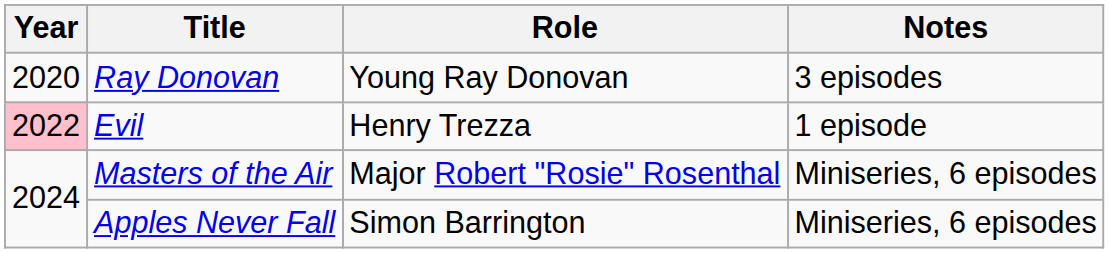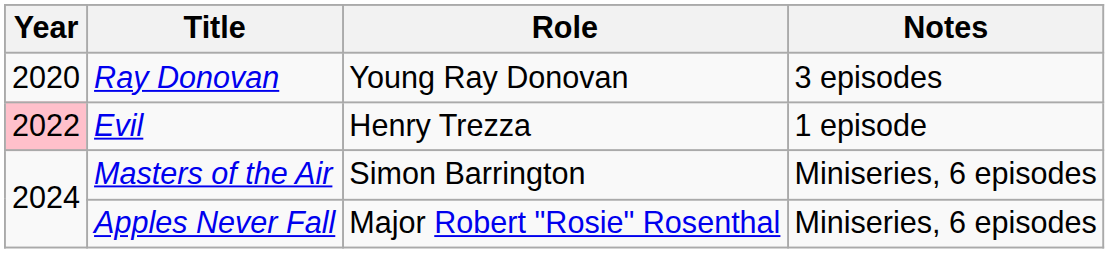Masters of the Air | Role: Major Robert "Rosie" Rosenthal -> Simon Barrington
Apples Never Fall | Role: Simon Barrington -> Major Robert "Rosie" Rosenthal
